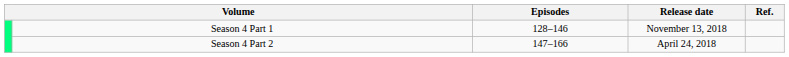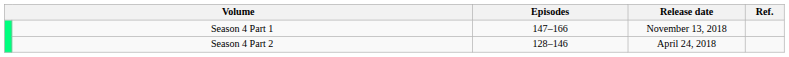Season 4 Part 1 | Episodes: 128–146 -> 147–166
Season 4 Part 2 | Episodes: 147–166 -> 128–146
